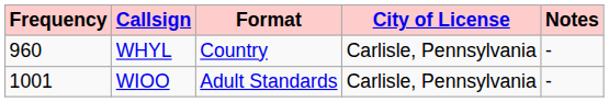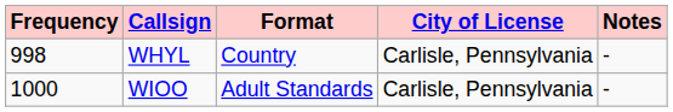WHYL | Frequency: 960 -> 998
WIOO | Frequency: 1001 -> 1000
